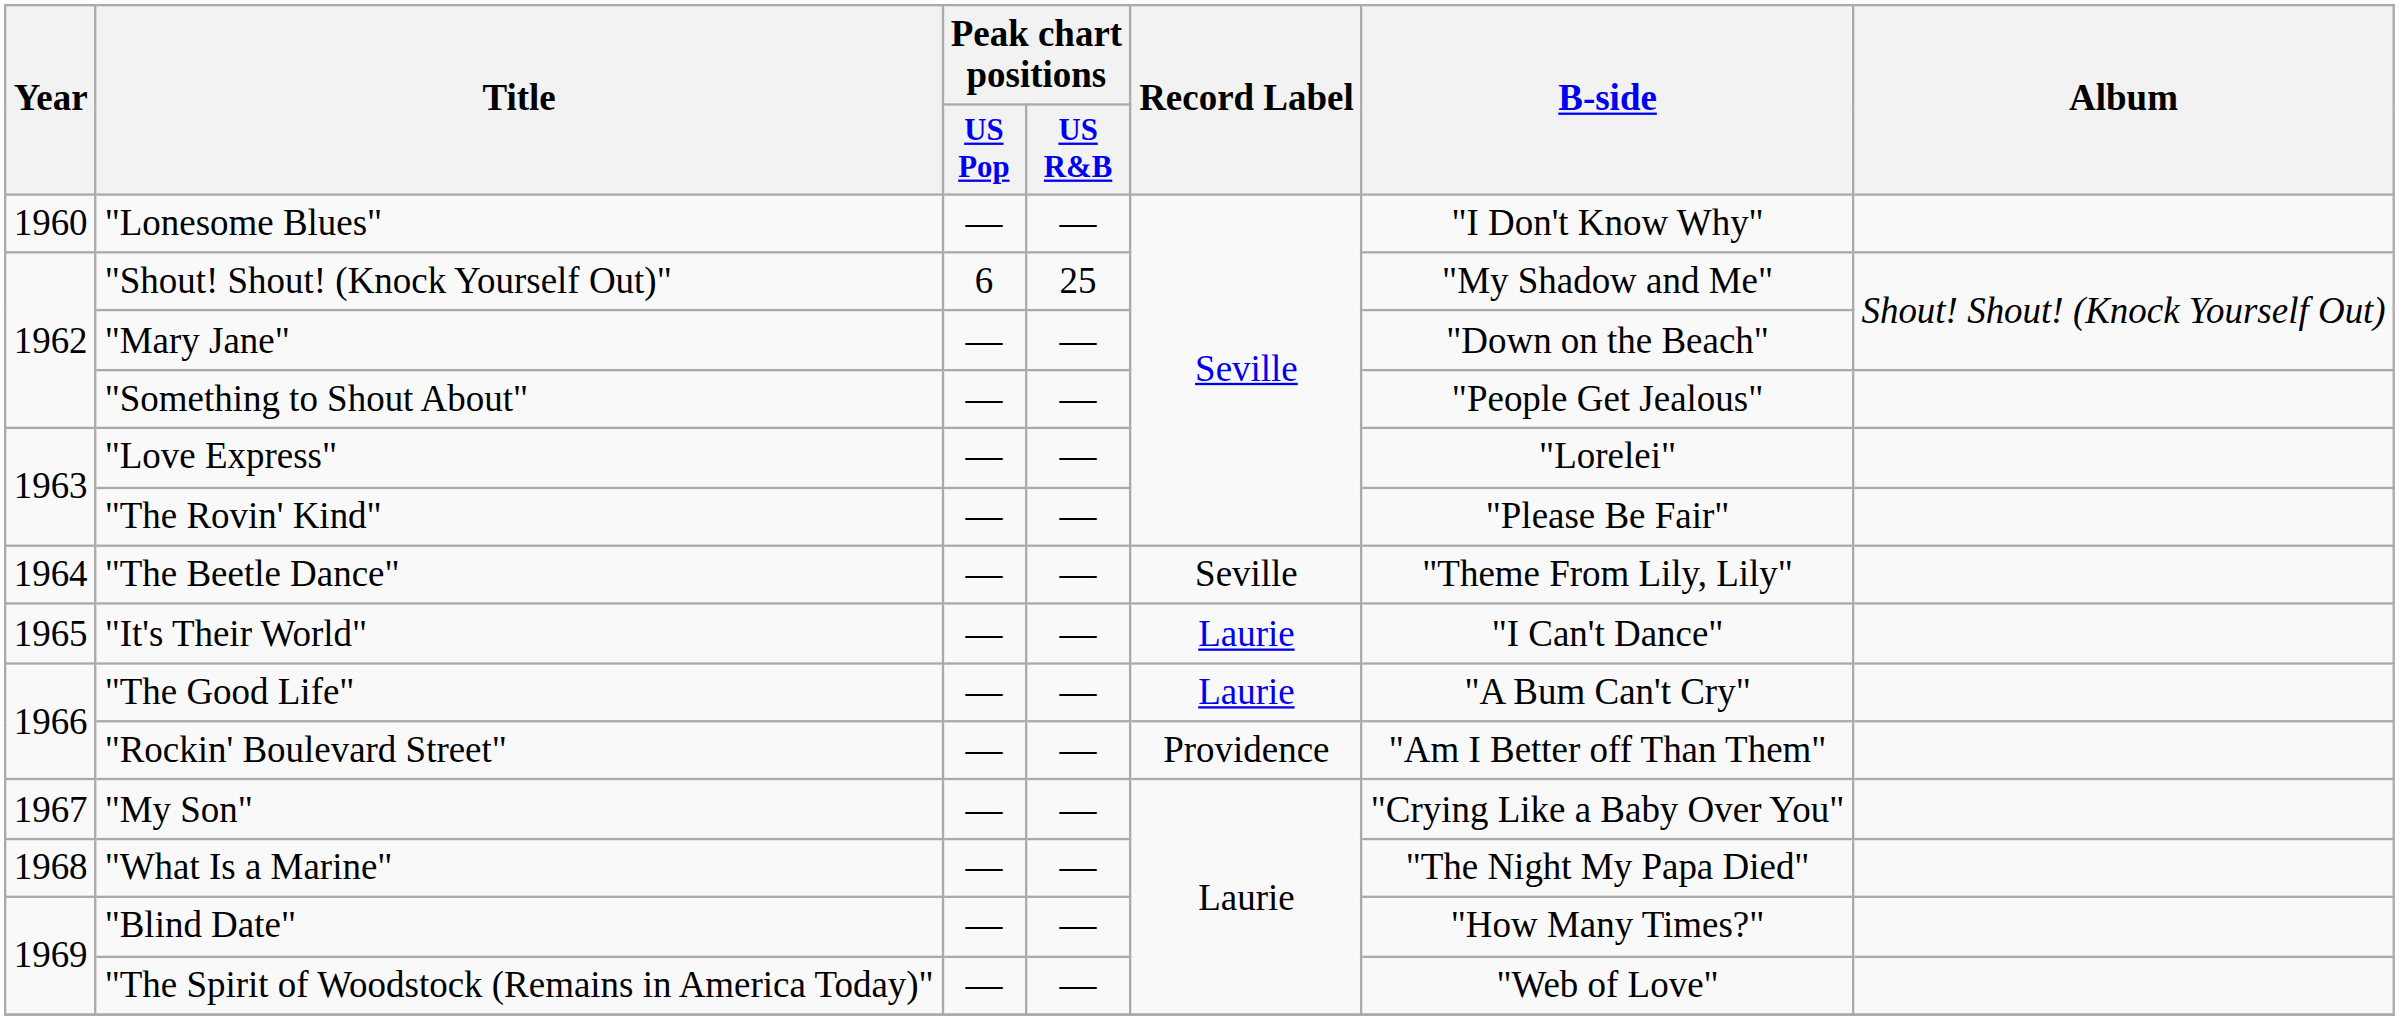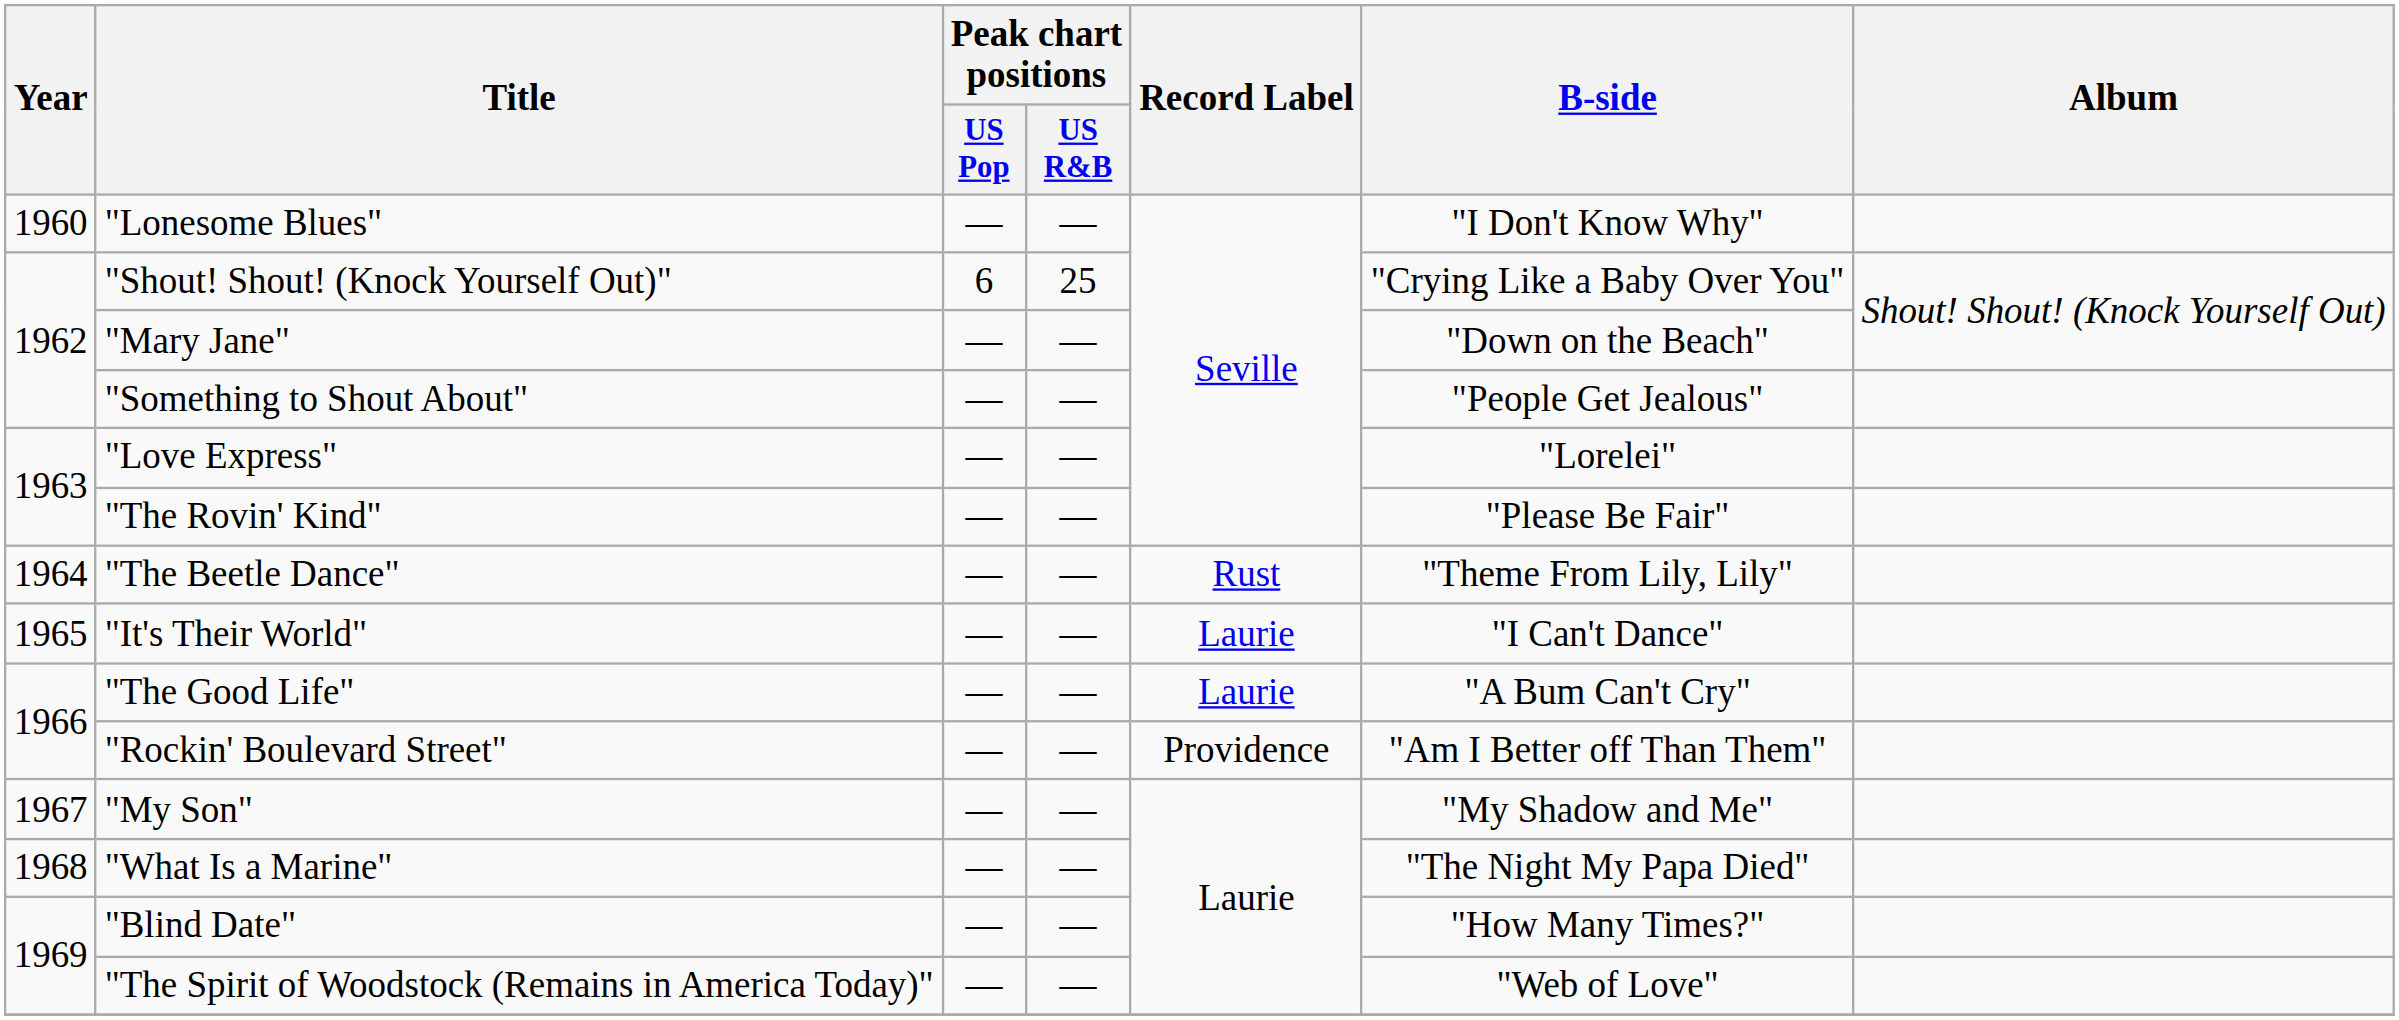"Shout! Shout! (Knock Yourself Out)" | B-side: "My Shadow and Me" -> "Crying Like a Baby Over You"
"The Beetle Dance" | Record Label: Seville -> Rust
"My Son" | B-side: "Crying Like a Baby Over You" -> "My Shadow and Me"
